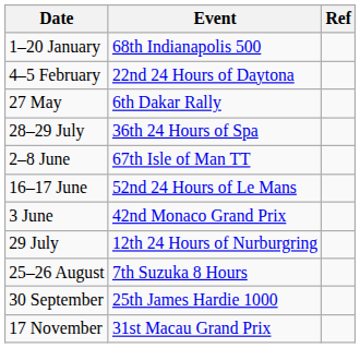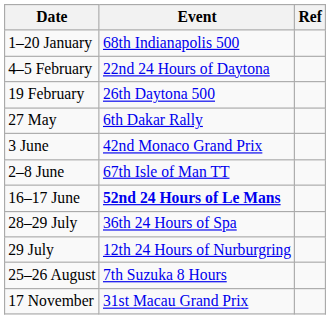+ row: 19 February | 26th Daytona 500
rows swapped: 3 June <-> 28–29 July
16–17 June | Event: normal -> bold
- row: 30 September | 25th James Hardie 1000
